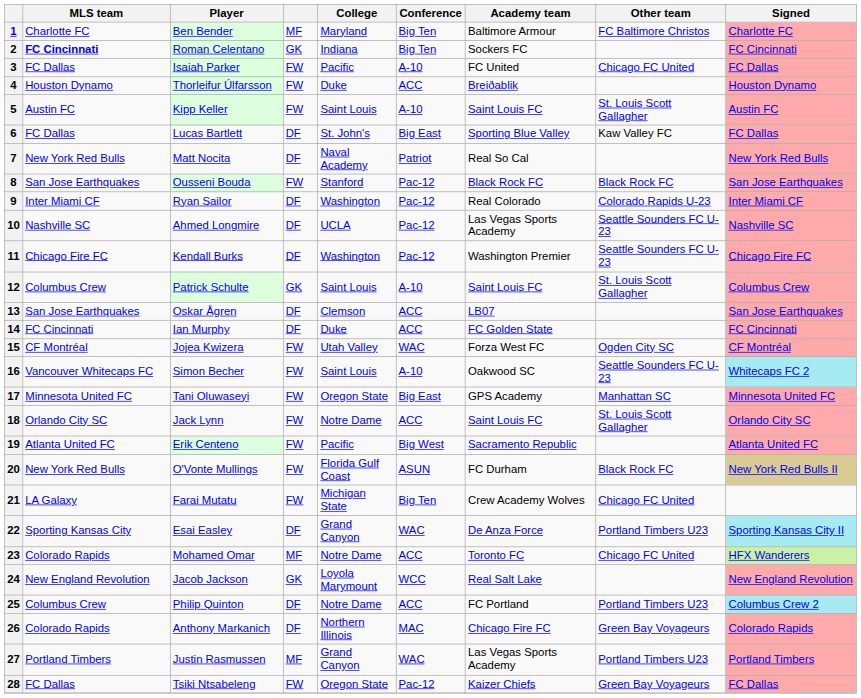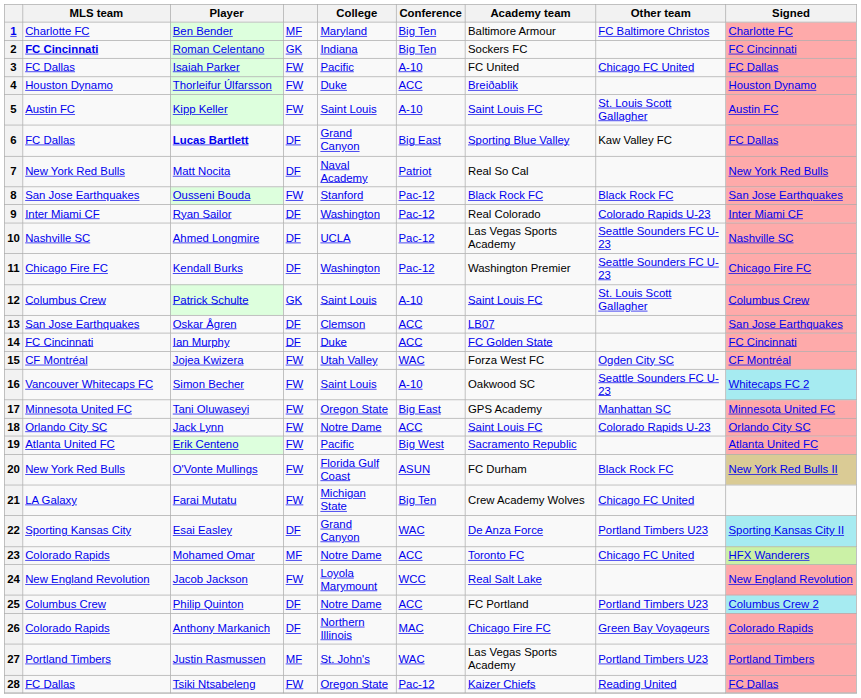6 | Player: normal -> bold
6 | College: St. John's -> Grand Canyon
18 | Other team: St. Louis Scott Gallagher -> Colorado Rapids U-23
24 | column 4: GK -> FW
27 | College: Grand Canyon -> St. John's
28 | Other team: Green Bay Voyageurs -> Reading United
